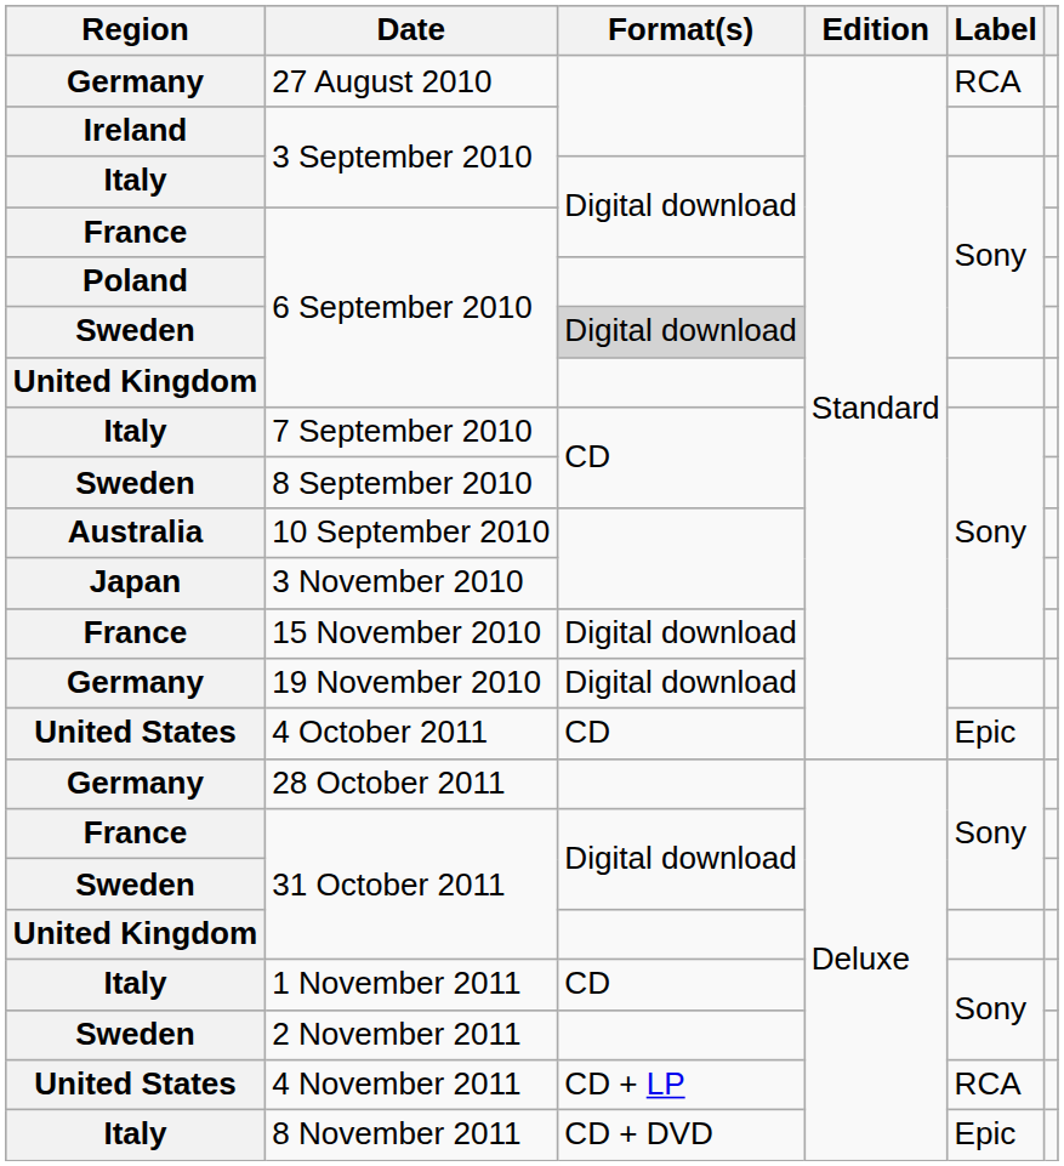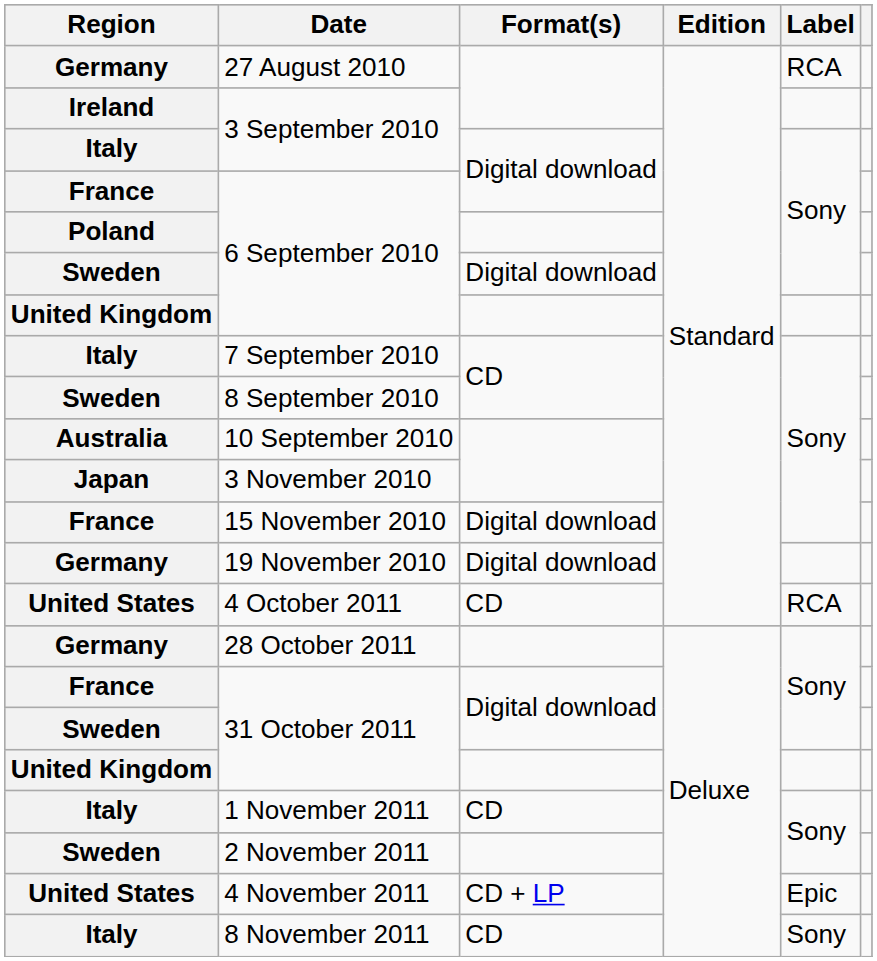Sweden / 6 September 2010 | Format(s): lightgrey background -> no background
4 October 2011 | Label: Epic -> RCA
4 November 2011 | Label: RCA -> Epic
8 November 2011 | Format(s): CD + DVD -> CD
8 November 2011 | Label: Epic -> Sony
